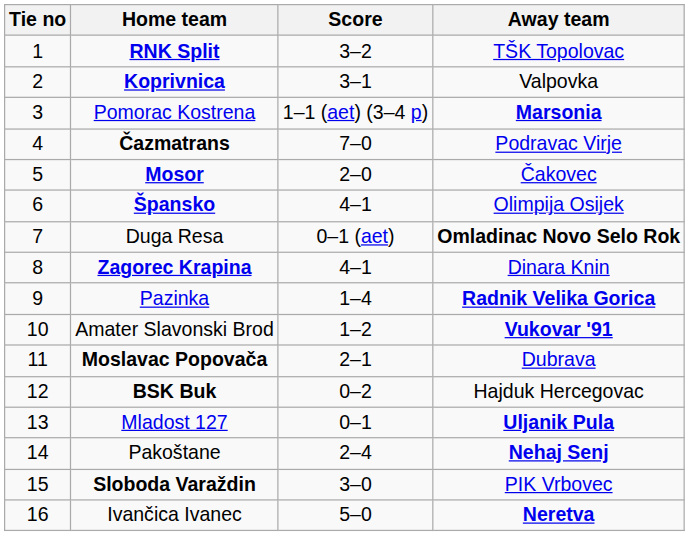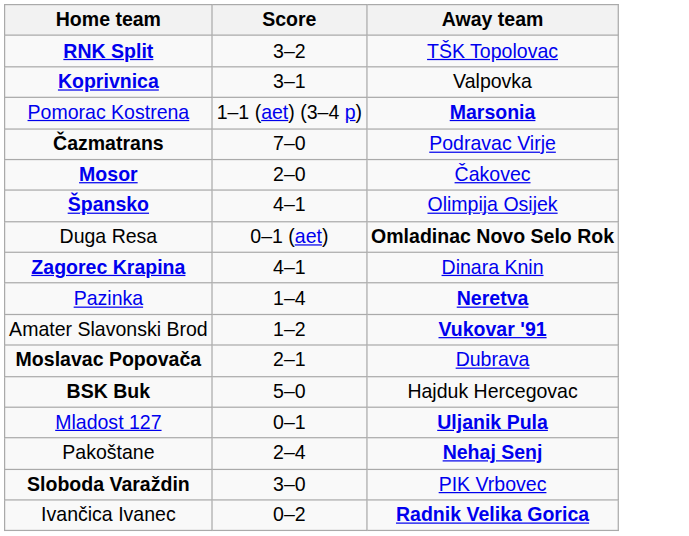- column: Tie no | 1 | 2 | 3 | 4 | 5 | 6 | 7 | 8 | 9 | 10 | 11 | 12 | 13 | 14 | 15 | 16
Pazinka | Away team: Radnik Velika Gorica -> Neretva
BSK Buk | Score: 0–2 -> 5–0
Ivančica Ivanec | Score: 5–0 -> 0–2
Ivančica Ivanec | Away team: Neretva -> Radnik Velika Gorica
